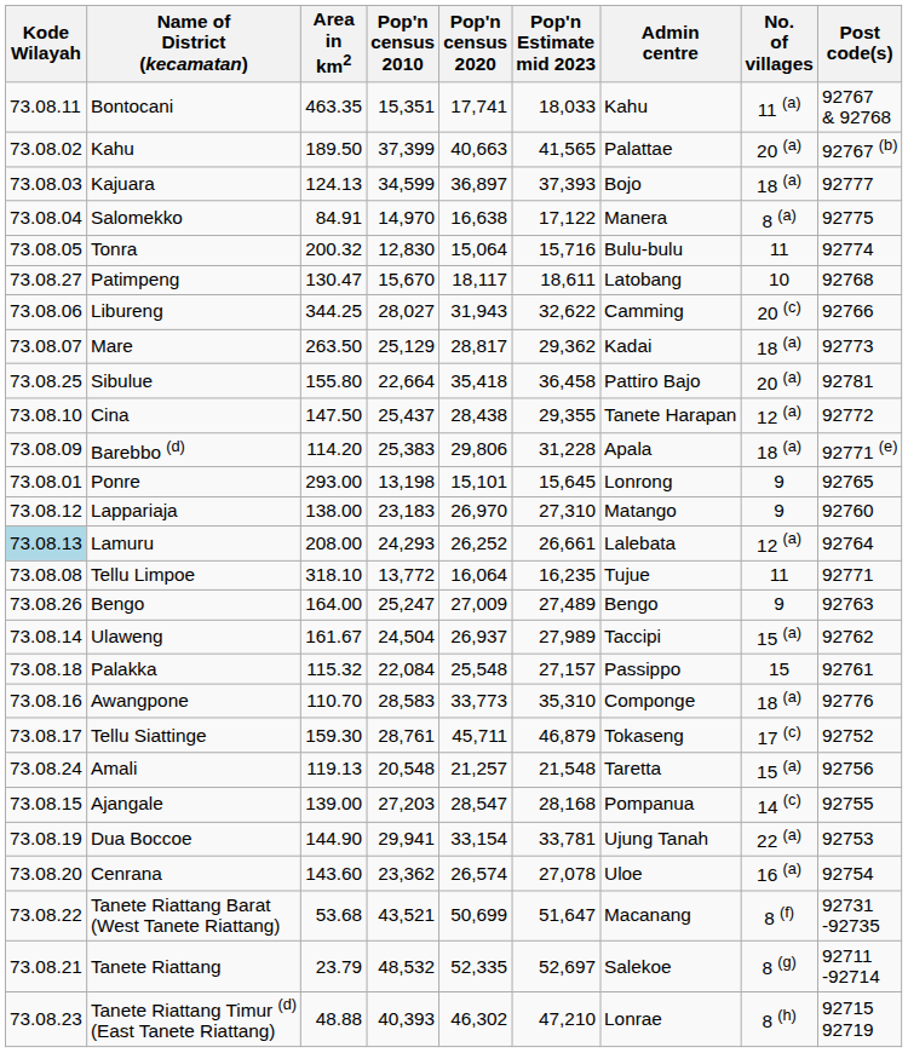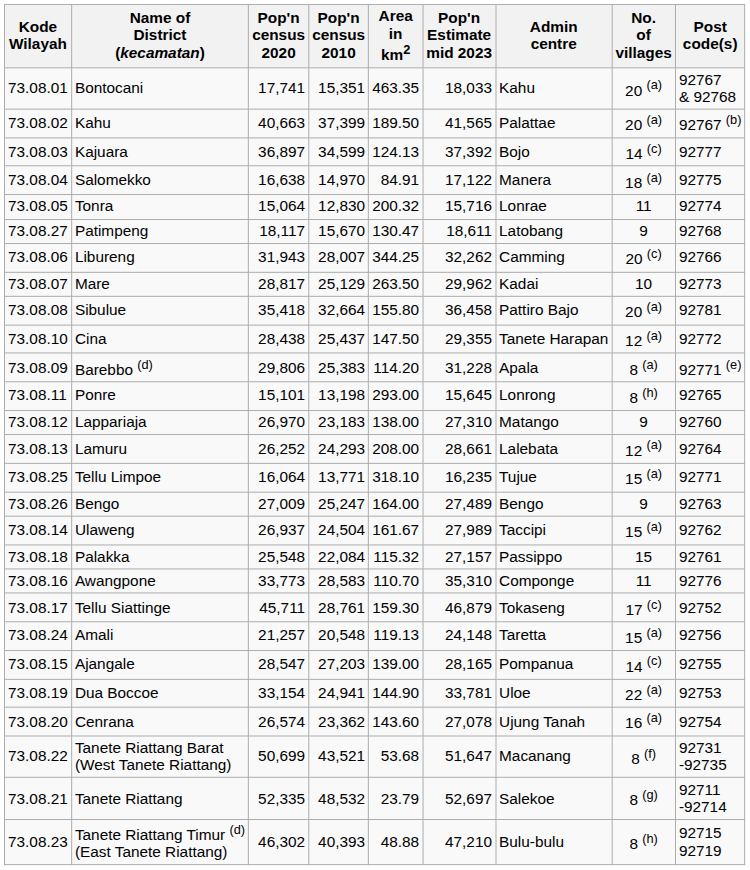columns swapped: Area in km2 <-> Pop'n census 2020
Bontocani | Kode Wilayah: 73.08.11 -> 73.08.01
Bontocani | No. of villages: 11 (a) -> 20 (a)
Kajuara | Pop'n Estimate mid 2023: 37,393 -> 37,392
Kajuara | No. of villages: 18 (a) -> 14 (c)
Salomekko | No. of villages: 8 (a) -> 18 (a)
Tonra | Admin centre: Bulu-bulu -> Lonrae
Patimpeng | No. of villages: 10 -> 9
Libureng | Pop'n census 2010: 28,027 -> 28,007
Libureng | Pop'n Estimate mid 2023: 32,622 -> 32,262
Mare | Pop'n Estimate mid 2023: 29,362 -> 29,962
Mare | No. of villages: 18 (a) -> 10
Sibulue | Kode Wilayah: 73.08.25 -> 73.08.08
Sibulue | Pop'n census 2010: 22,664 -> 32,664
Barebbo (d) | No. of villages: 18 (a) -> 8 (a)
Ponre | Kode Wilayah: 73.08.01 -> 73.08.11
Ponre | No. of villages: 9 -> 8 (h)
Lamuru | Kode Wilayah: lightblue background -> no background
Lamuru | Pop'n Estimate mid 2023: 26,661 -> 28,661
Tellu Limpoe | Kode Wilayah: 73.08.08 -> 73.08.25
Tellu Limpoe | Pop'n census 2010: 13,772 -> 13,771
Tellu Limpoe | No. of villages: 11 -> 15 (a)
Awangpone | No. of villages: 18 (a) -> 11
Amali | Pop'n Estimate mid 2023: 21,548 -> 24,148
Ajangale | Pop'n Estimate mid 2023: 28,168 -> 28,165
Dua Boccoe | Pop'n census 2010: 29,941 -> 24,941
Dua Boccoe | Admin centre: Ujung Tanah -> Uloe
Cenrana | Admin centre: Uloe -> Ujung Tanah
Tanete Riattang Timur (d) (East Tanete Riattang) | Admin centre: Lonrae -> Bulu-bulu
